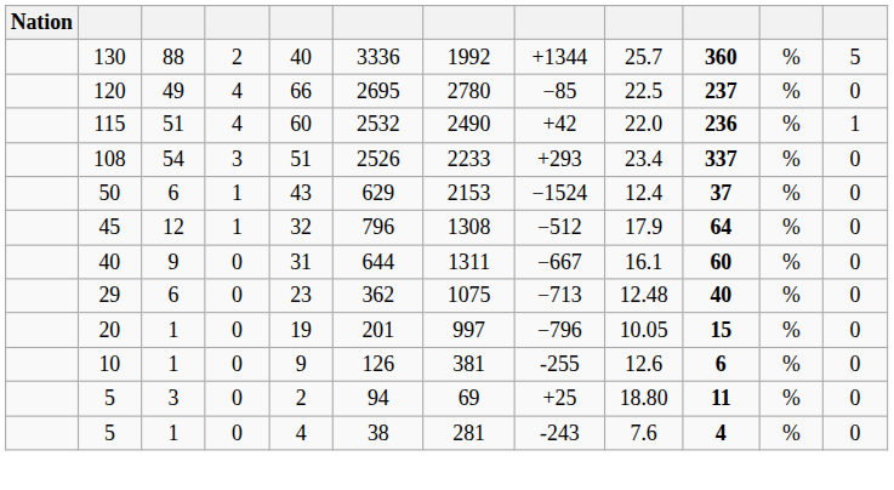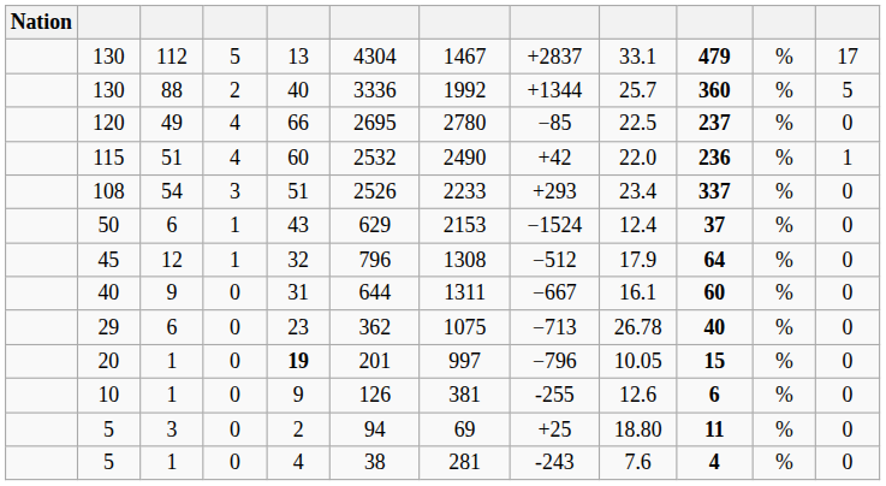+ row: 130 | 112 | 5 | 13 | 4304 | 1467 | +2837 | 33.1 | 479 | % | 17
29 | column 9: 12.48 -> 26.78
20 | column 5: normal -> bold
